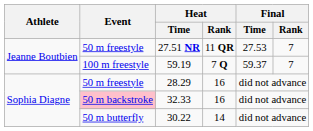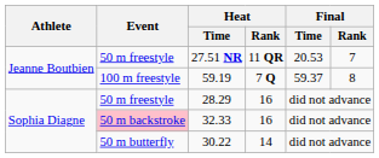27.51 NR | Final / Time: 27.53 -> 20.53
59.19 | Final / Rank: 7 -> 8
